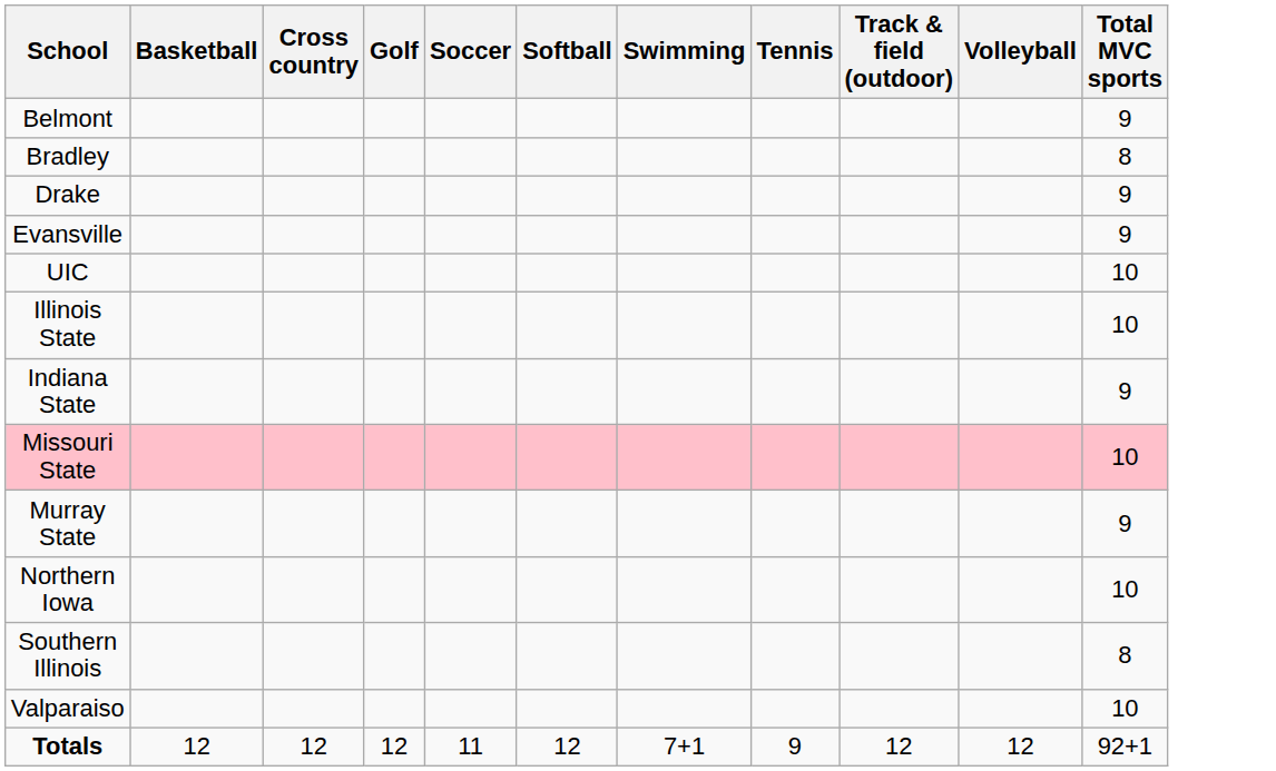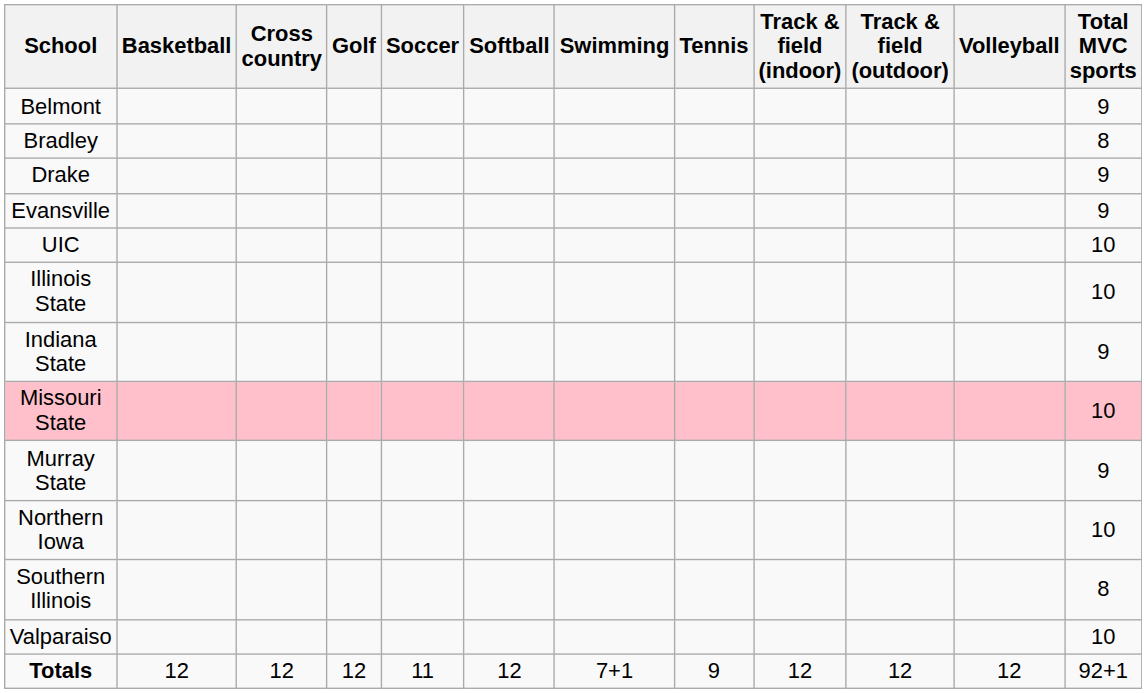+ column: Track & field (indoor) | 12
